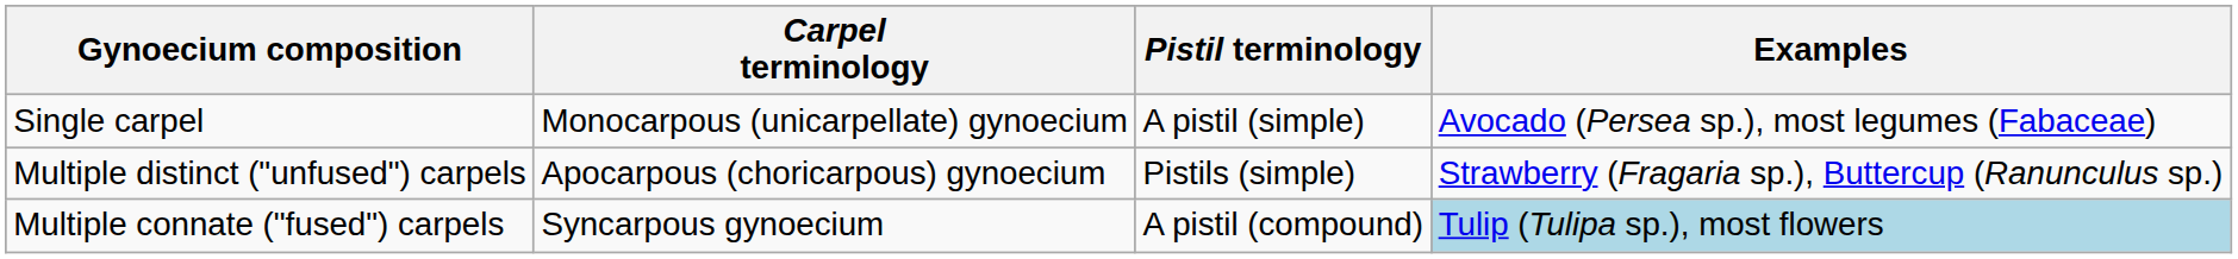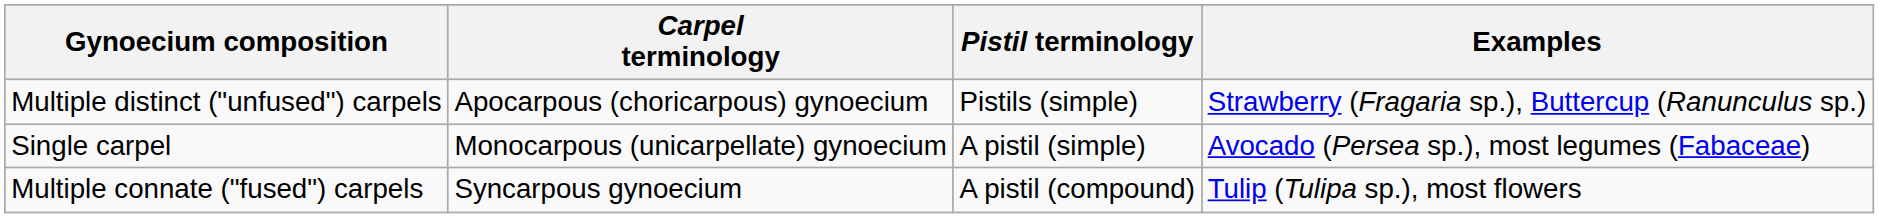rows swapped: Single carpel <-> Multiple distinct ("unfused") carpels
Multiple connate ("fused") carpels | Examples: lightblue background -> no background
